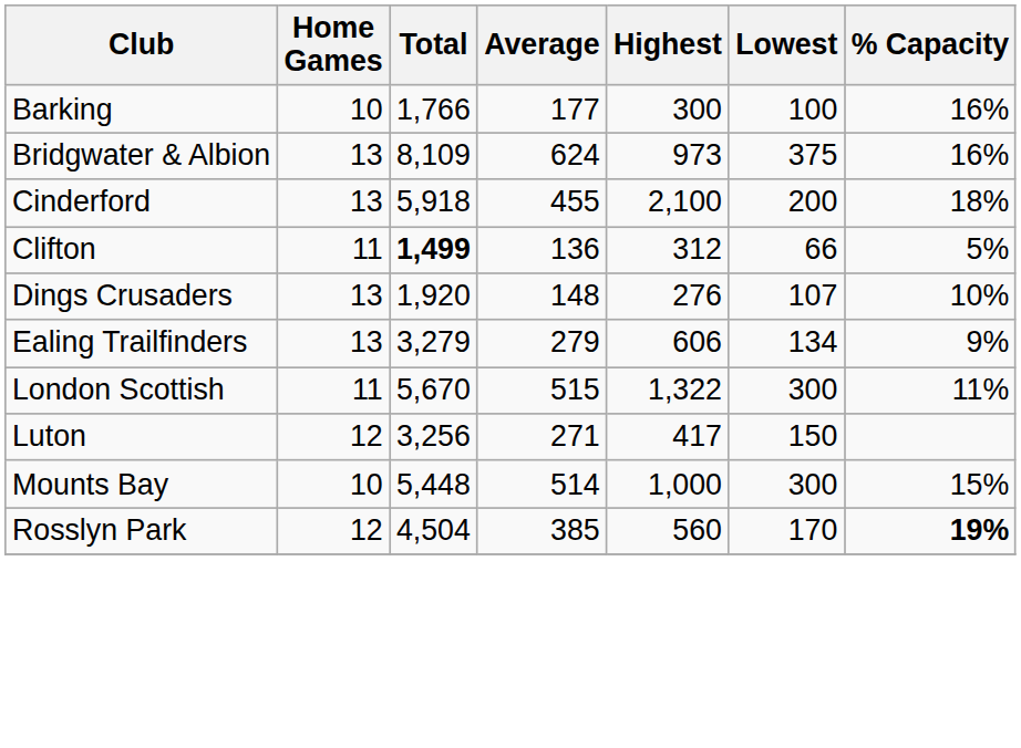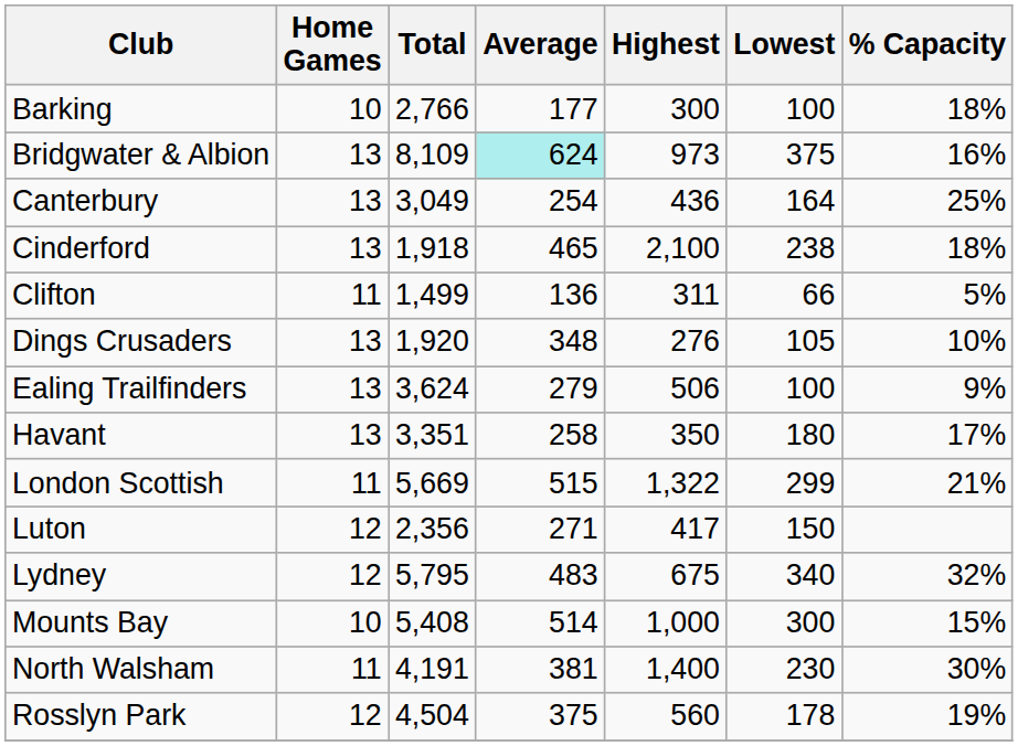Barking | Total: 1,766 -> 2,766
Barking | % Capacity: 16% -> 18%
Bridgwater & Albion | Average: no background -> paleturquoise background
+ row: Canterbury | 13 | 3,049 | 254 | 436 | 164 | 25%
Cinderford | Total: 5,918 -> 1,918
Cinderford | Average: 455 -> 465
Cinderford | Lowest: 200 -> 238
Clifton | Total: bold -> normal
Clifton | Highest: 312 -> 311
Dings Crusaders | Average: 148 -> 348
Dings Crusaders | Lowest: 107 -> 105
Ealing Trailfinders | Total: 3,279 -> 3,624
Ealing Trailfinders | Highest: 606 -> 506
Ealing Trailfinders | Lowest: 134 -> 100
+ row: Havant | 13 | 3,351 | 258 | 350 | 180 | 17%
London Scottish | Total: 5,670 -> 5,669
London Scottish | Lowest: 300 -> 299
London Scottish | % Capacity: 11% -> 21%
Luton | Total: 3,256 -> 2,356
+ row: Lydney | 12 | 5,795 | 483 | 675 | 340 | 32%
Mounts Bay | Total: 5,448 -> 5,408
+ row: North Walsham | 11 | 4,191 | 381 | 1,400 | 230 | 30%
Rosslyn Park | Average: 385 -> 375
Rosslyn Park | Lowest: 170 -> 178
Rosslyn Park | % Capacity: bold -> normal
